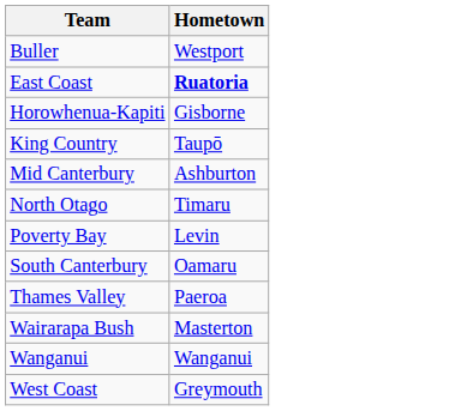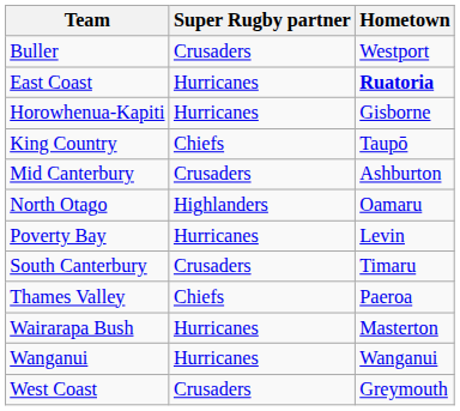+ column: Super Rugby partner | Crusaders | Hurricanes | Hurricanes | Chiefs | Crusaders | Highlanders | Hurricanes | Crusaders | Chiefs | Hurricanes | Hurricanes | Crusaders
North Otago | Hometown: Timaru -> Oamaru
South Canterbury | Hometown: Oamaru -> Timaru
